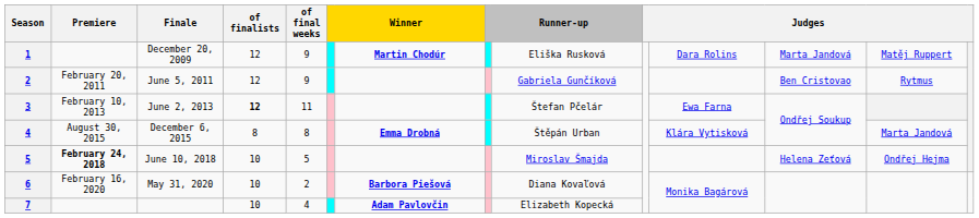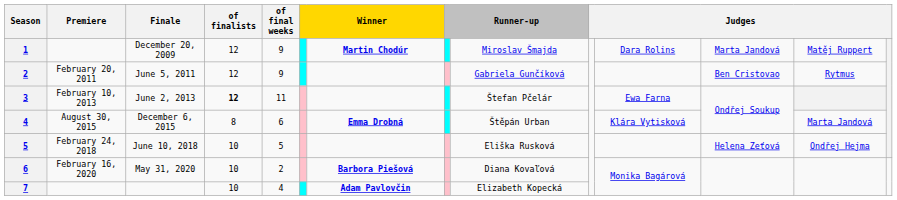December 20, 2009 | column 9: Eliška Rusková -> Miroslav Šmajda
December 6, 2015 | of final weeks: 8 -> 6
June 10, 2018 | Premiere: bold -> normal
June 10, 2018 | column 9: Miroslav Šmajda -> Eliška Rusková
